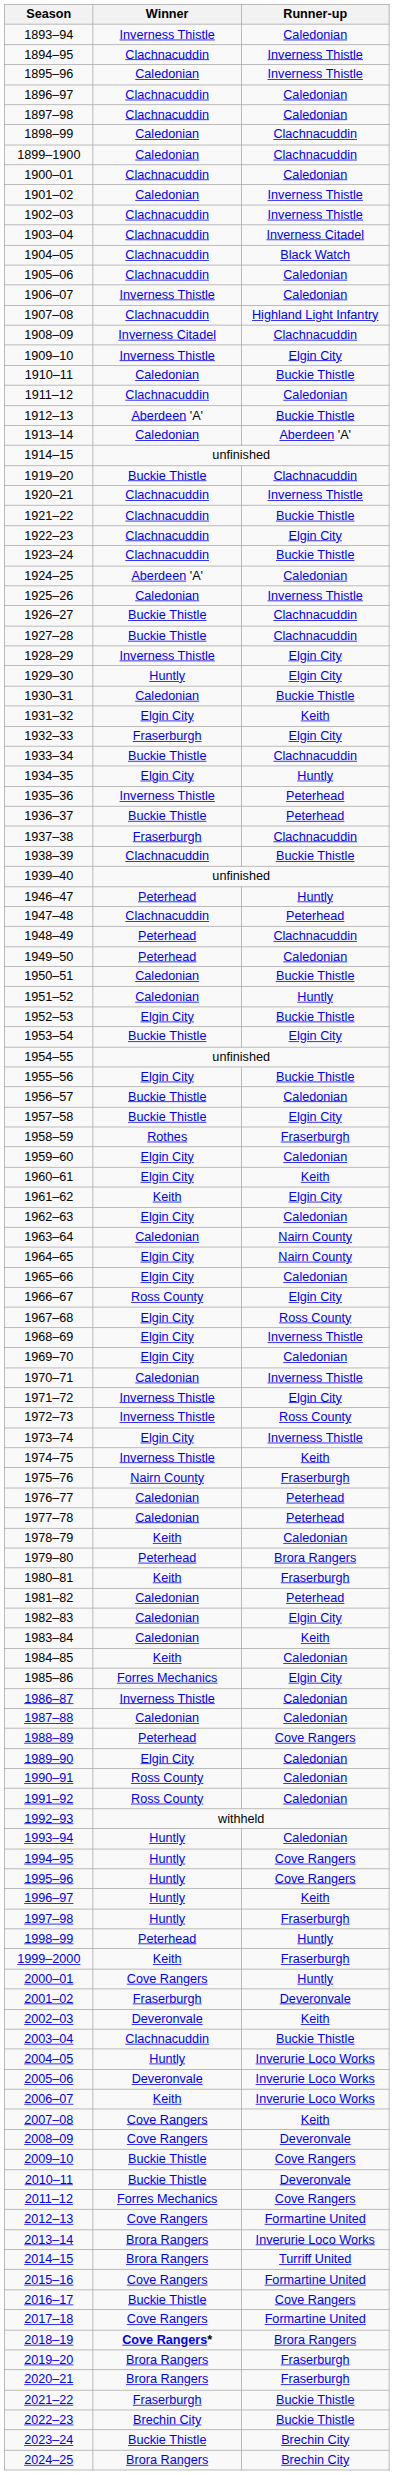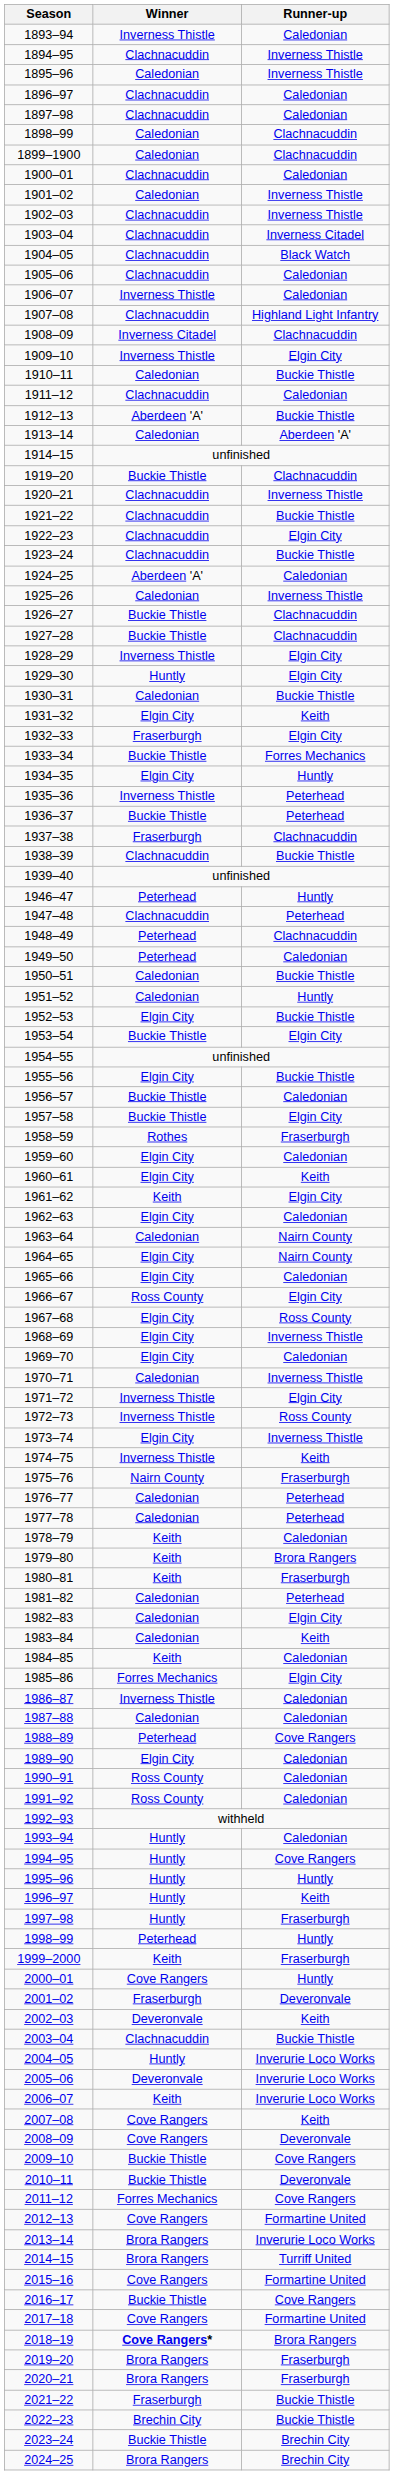1933–34 | Runner-up: Clachnacuddin -> Forres Mechanics
1979–80 | Winner: Peterhead -> Keith
1995–96 | Runner-up: Cove Rangers -> Huntly
